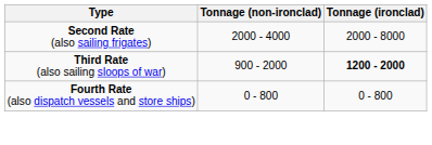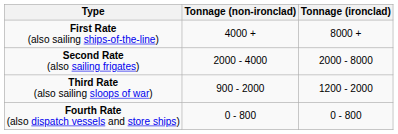+ row: First Rate (also sailing ships-of-the-line) | 4000 + | 8000 +
Third Rate (also sailing sloops of war) | Tonnage (ironclad): bold -> normal
